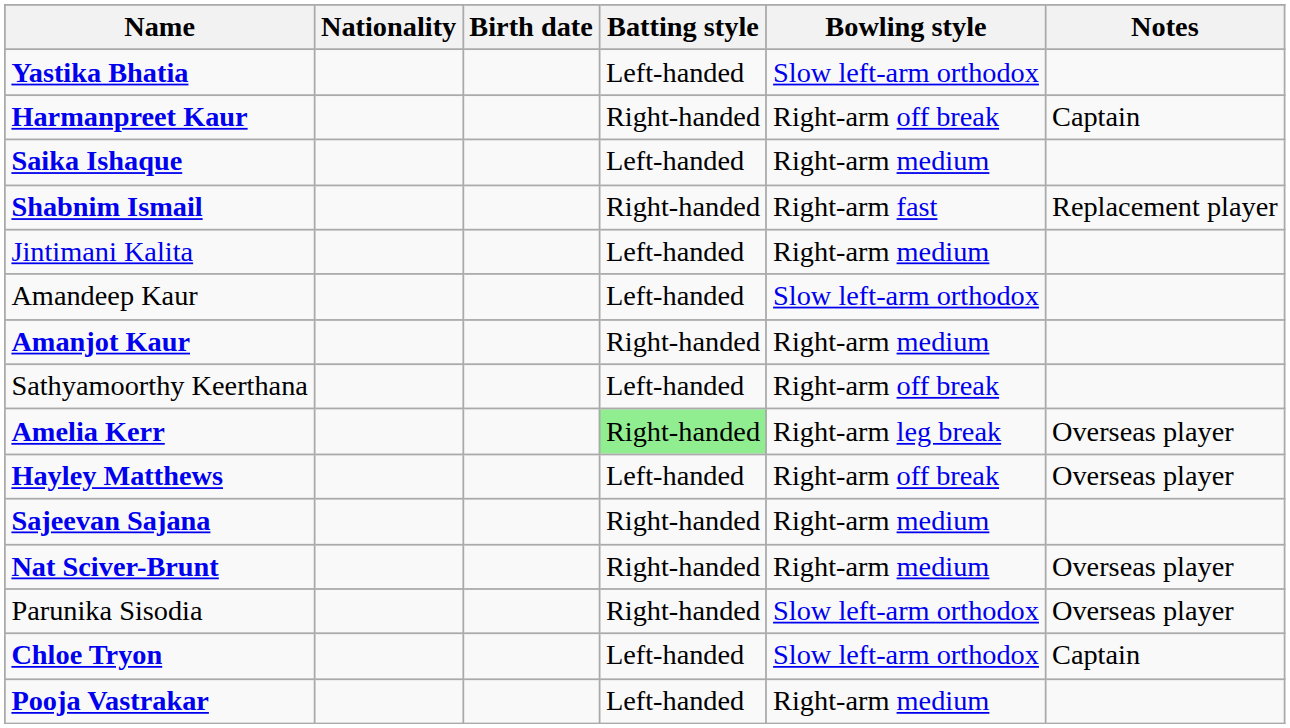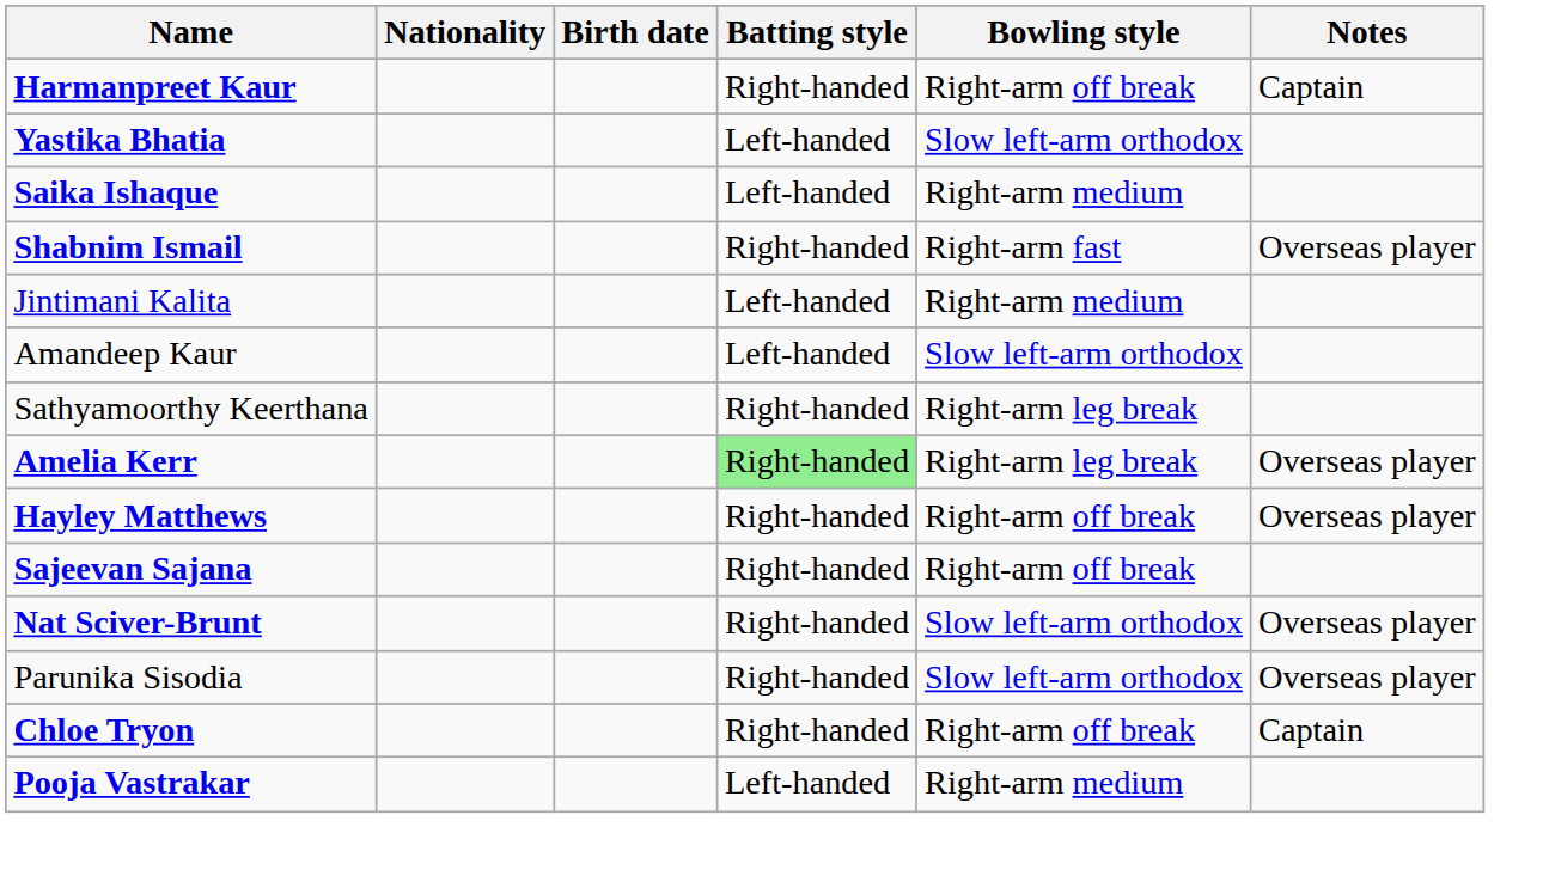rows swapped: Harmanpreet Kaur <-> Yastika Bhatia
Shabnim Ismail | Notes: Replacement player -> Overseas player
- row: Amanjot Kaur | Right-handed | Right-arm medium
Sathyamoorthy Keerthana | Batting style: Left-handed -> Right-handed
Sathyamoorthy Keerthana | Bowling style: Right-arm off break -> Right-arm leg break
Hayley Matthews | Batting style: Left-handed -> Right-handed
Sajeevan Sajana | Bowling style: Right-arm medium -> Right-arm off break
Nat Sciver-Brunt | Bowling style: Right-arm medium -> Slow left-arm orthodox
Chloe Tryon | Batting style: Left-handed -> Right-handed
Chloe Tryon | Bowling style: Slow left-arm orthodox -> Right-arm off break
